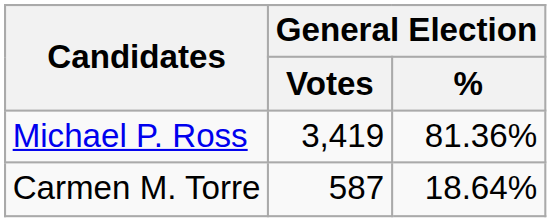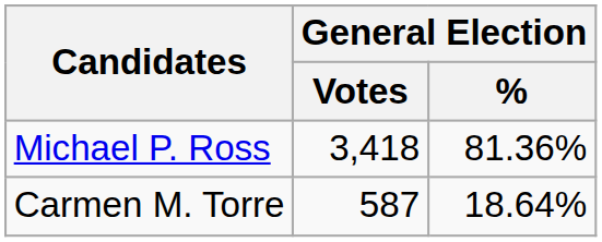Michael P. Ross | General Election / Votes: 3,419 -> 3,418
